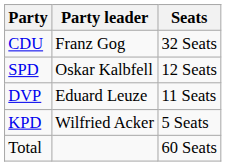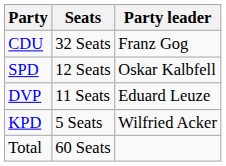columns swapped: Seats <-> Party leader
